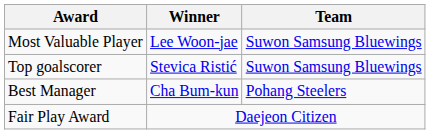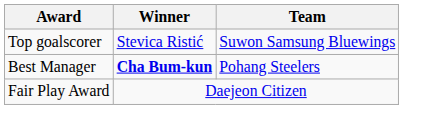- row: Most Valuable Player | Lee Woon-jae | Suwon Samsung Bluewings
Best Manager | Winner: normal -> bold
